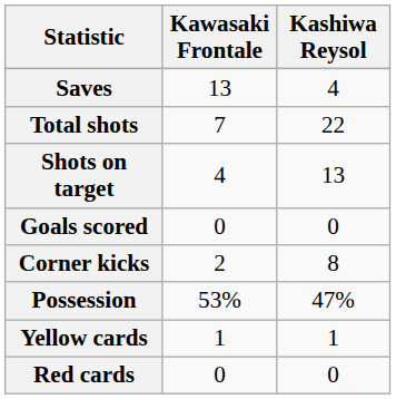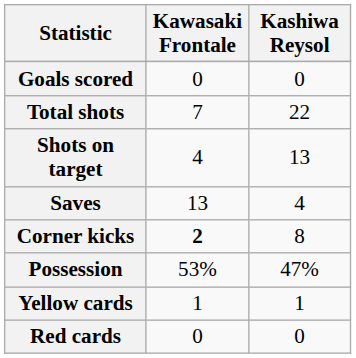rows swapped: Goals scored <-> Saves
Corner kicks | Kawasaki Frontale: normal -> bold
